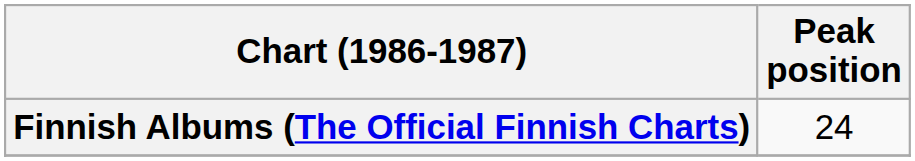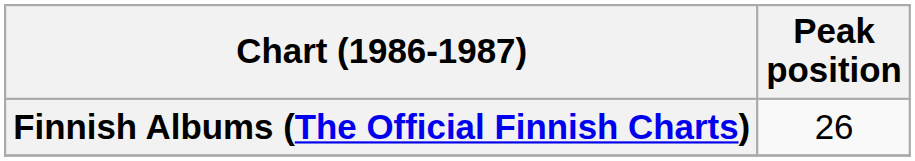Finnish Albums (The Official Finnish Charts) | Peak position: 24 -> 26
